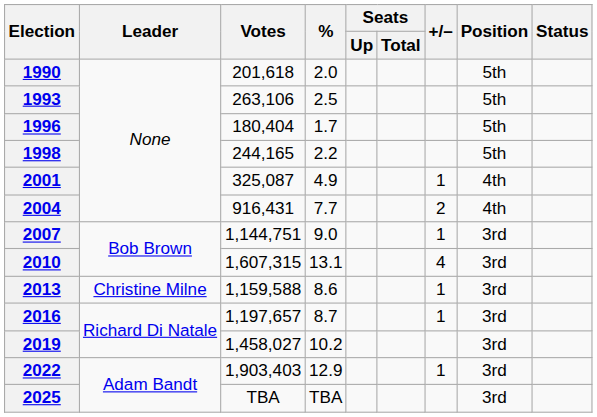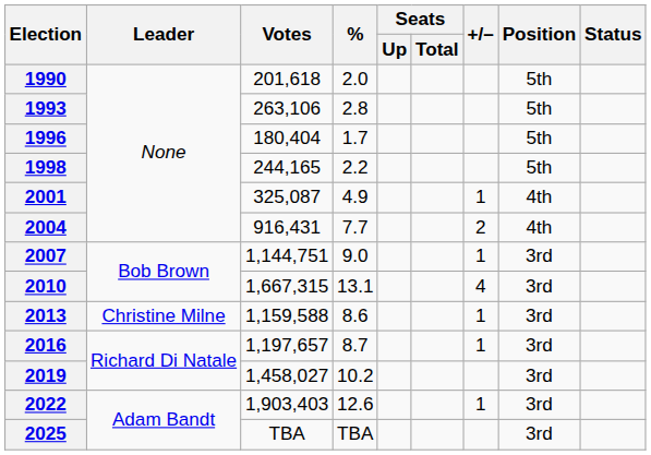1993 | %: 2.5 -> 2.8
2010 | Votes: 1,607,315 -> 1,667,315
2022 | %: 12.9 -> 12.6
